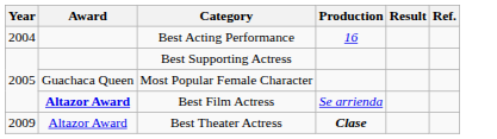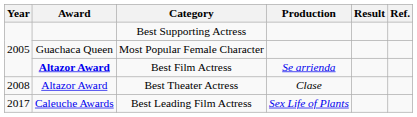- row: 2004 | Best Acting Performance | 16
Best Theater Actress | Year: 2009 -> 2008
Best Theater Actress | Production: bold -> normal
+ row: 2017 | Caleuche Awards | Best Leading Film Actress | Sex Life of Plants
